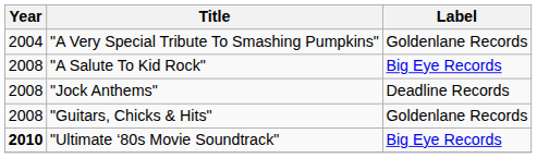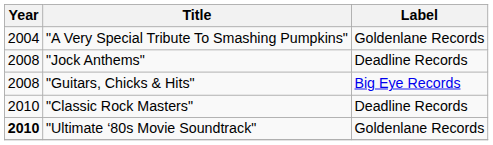- row: 2008 | "A Salute To Kid Rock" | Big Eye Records
"Guitars, Chicks & Hits" | Label: Goldenlane Records -> Big Eye Records
+ row: 2010 | "Classic Rock Masters" | Deadline Records
"Ultimate ‘80s Movie Soundtrack" | Label: Big Eye Records -> Goldenlane Records
